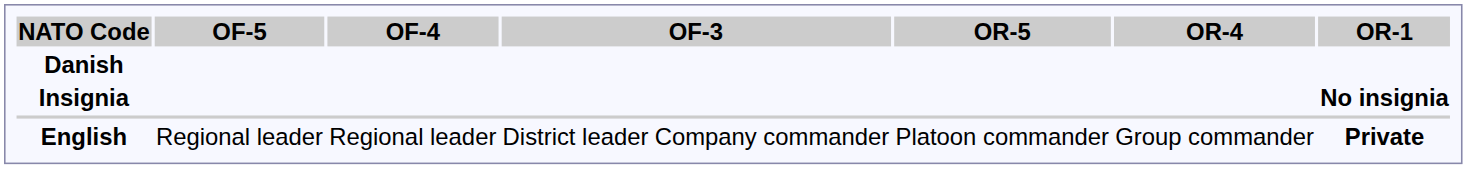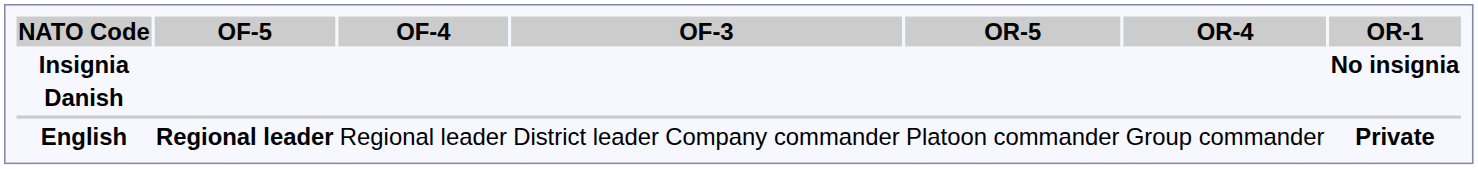rows swapped: Insignia <-> Danish
English | OF-5: normal -> bold
